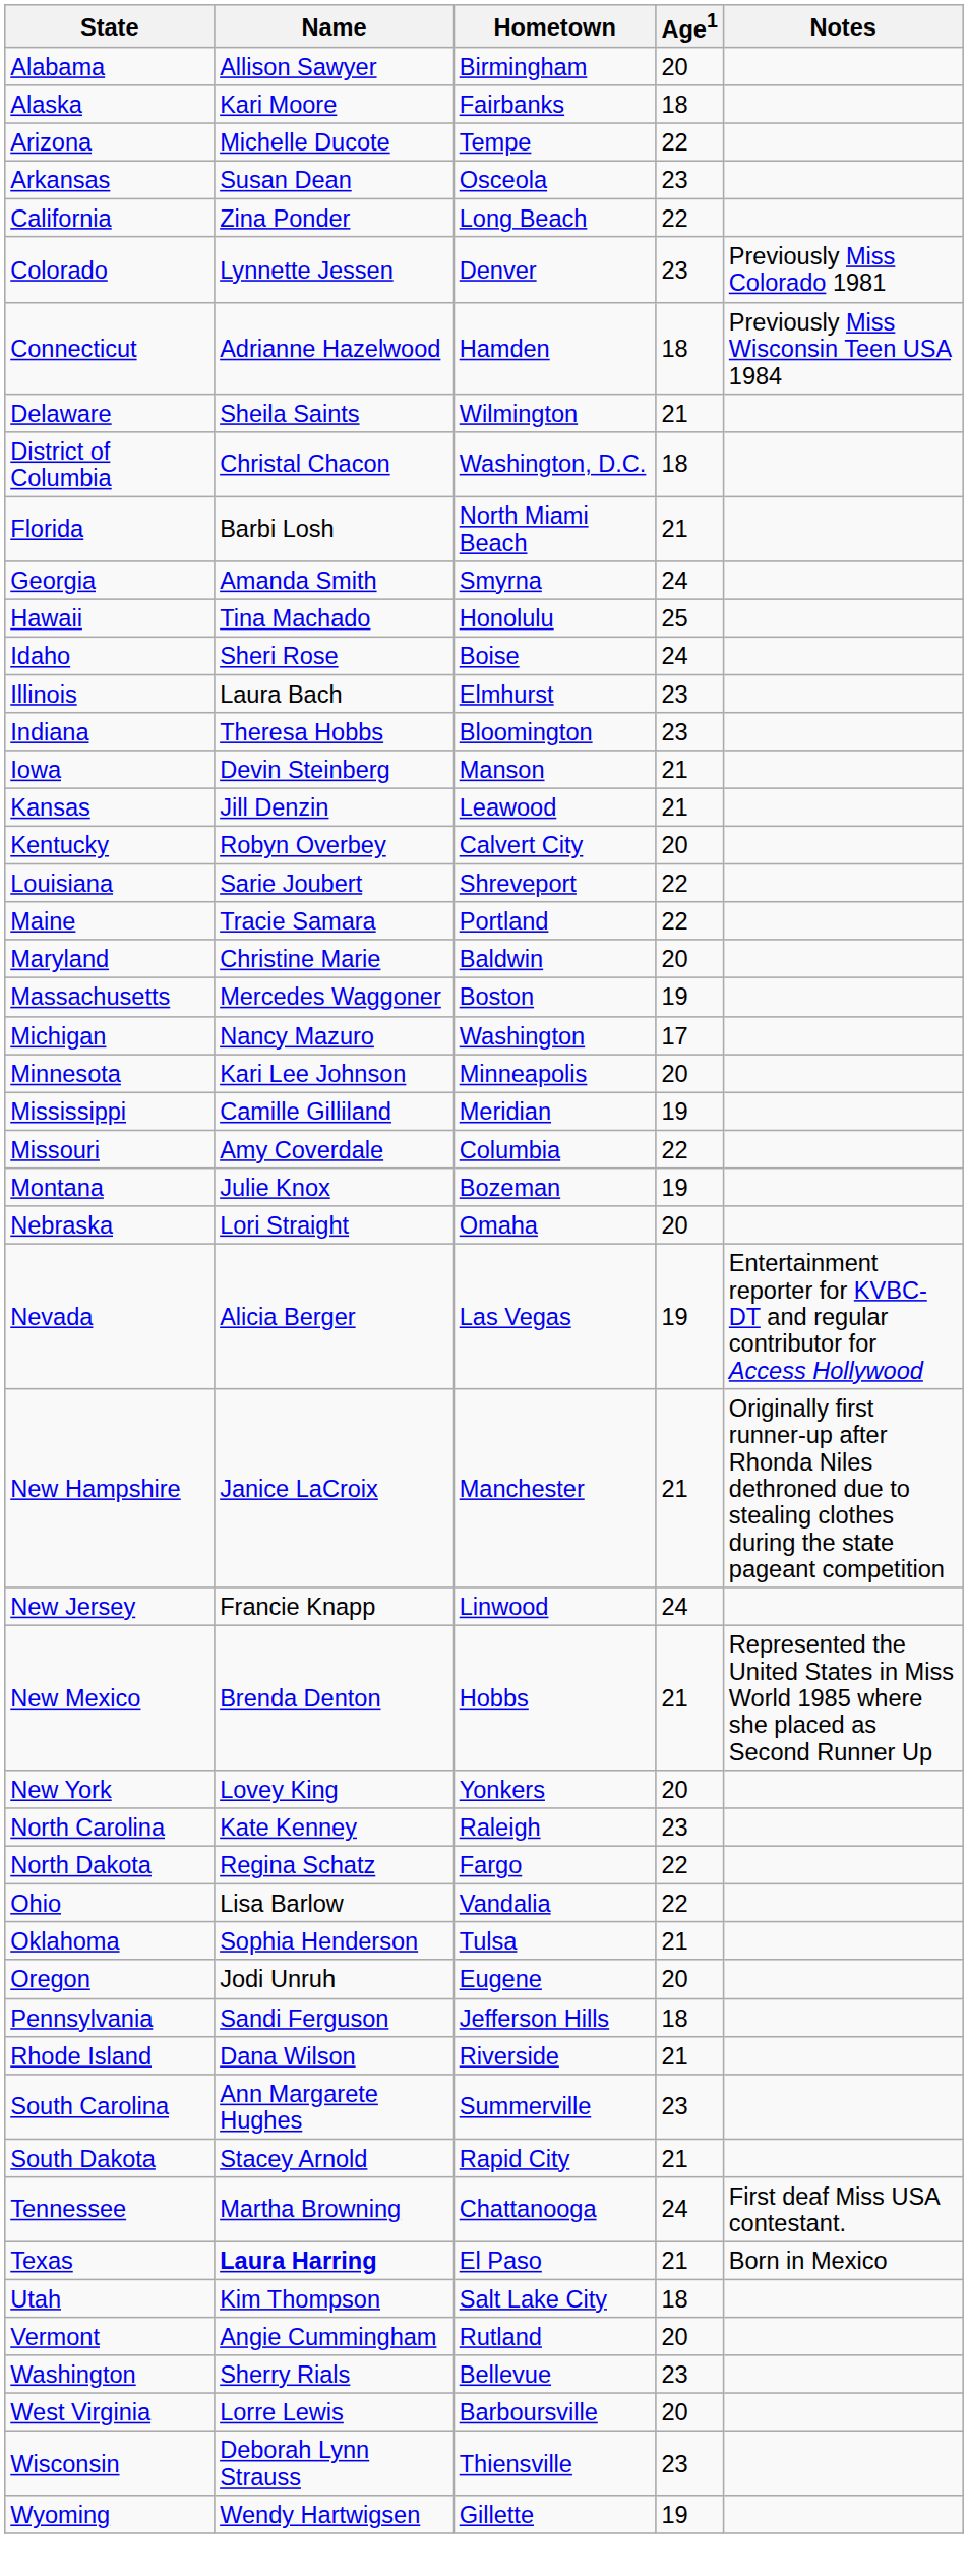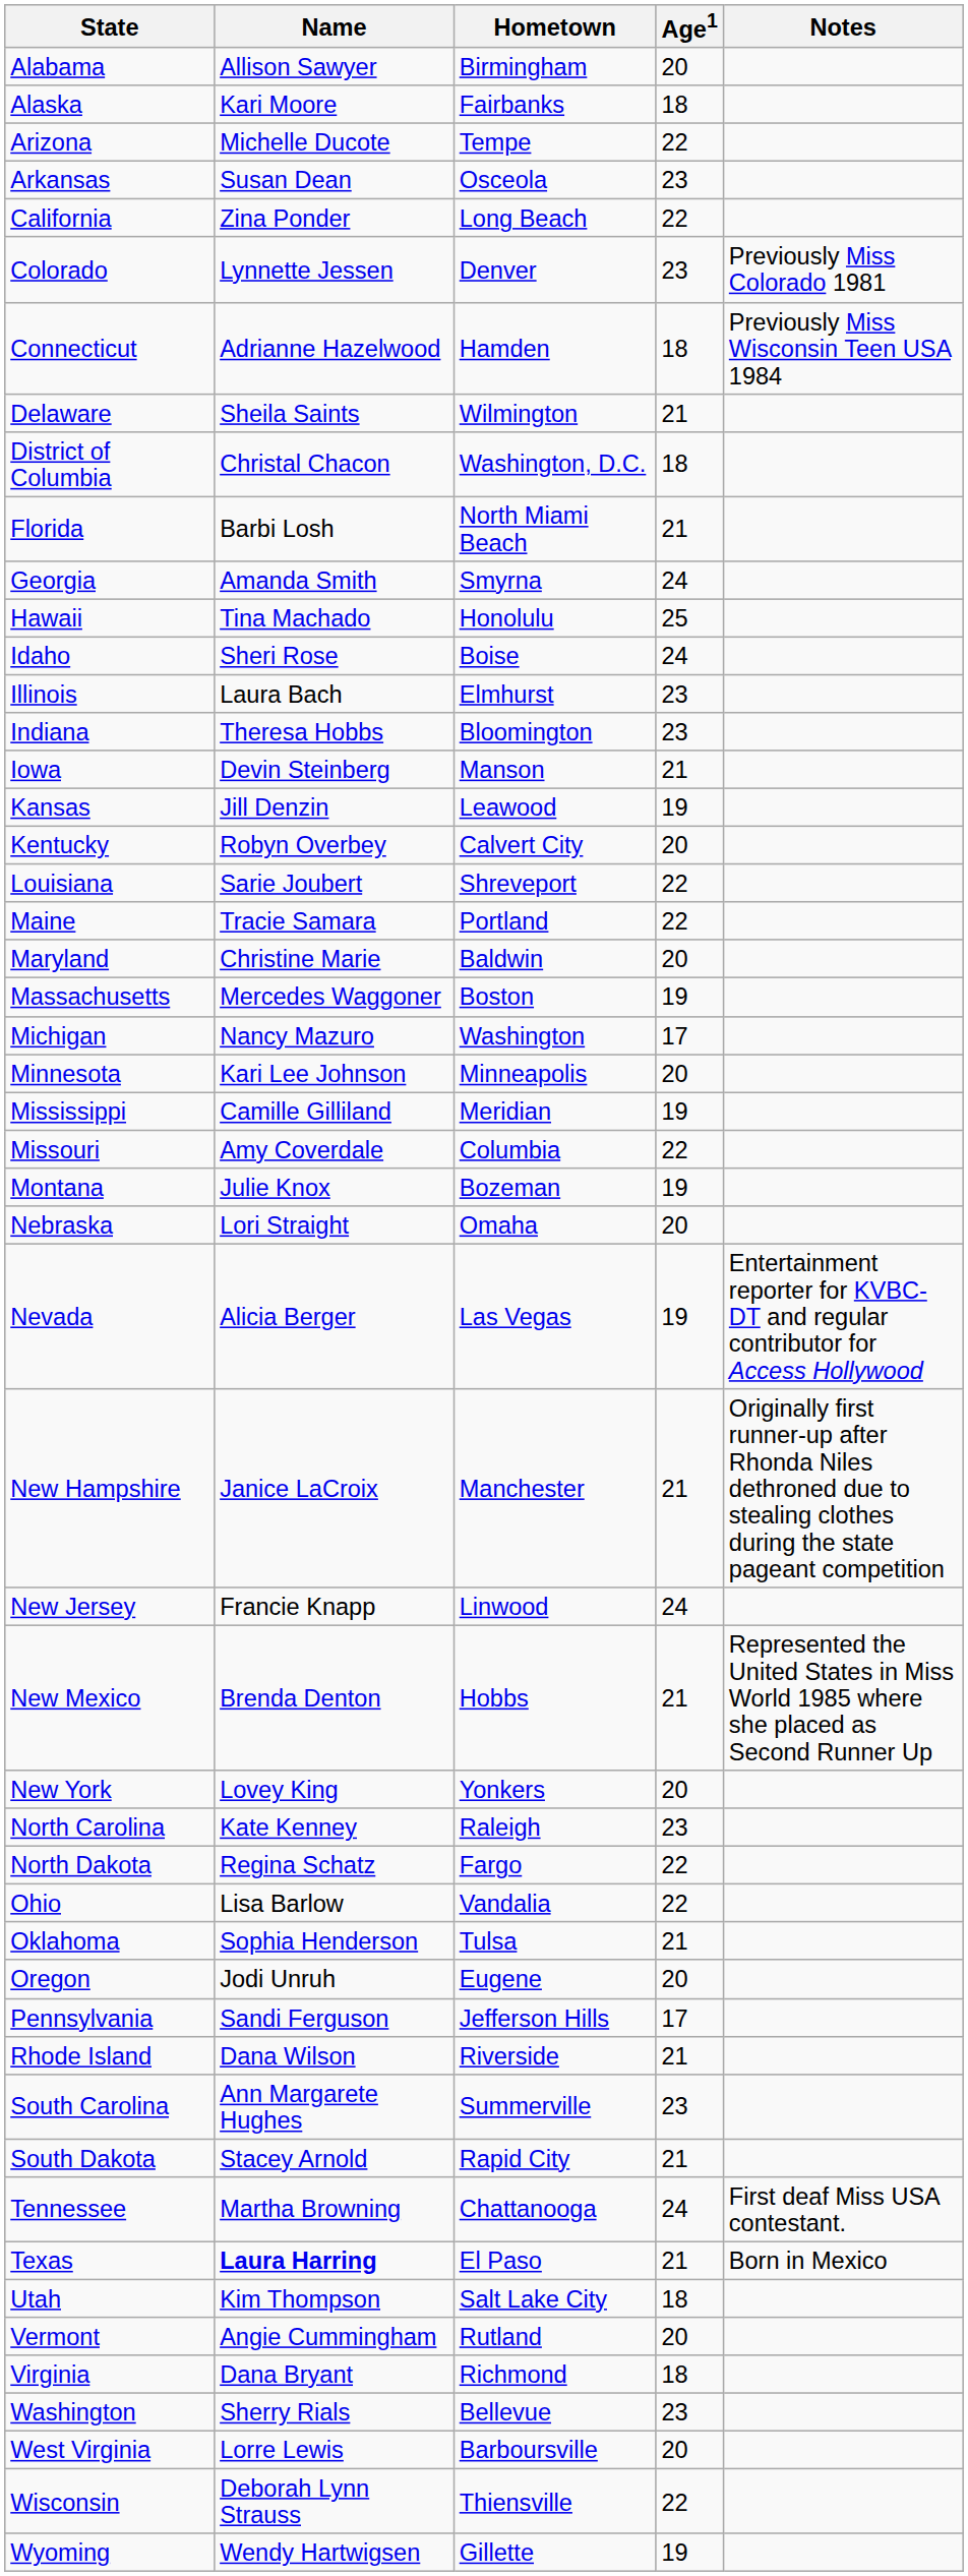Kansas | Age1: 21 -> 19
Pennsylvania | Age1: 18 -> 17
+ row: Virginia | Dana Bryant | Richmond | 18
Wisconsin | Age1: 23 -> 22
